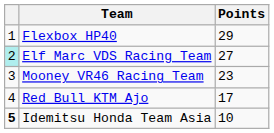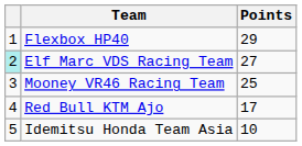Mooney VR46 Racing Team | Points: 23 -> 25
Idemitsu Honda Team Asia | column 1: bold -> normal
